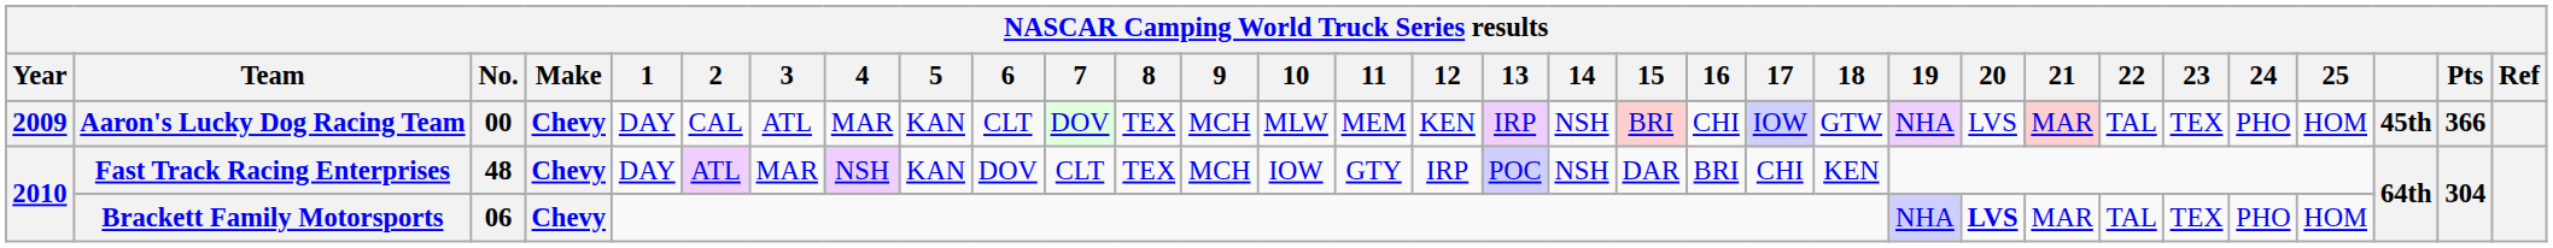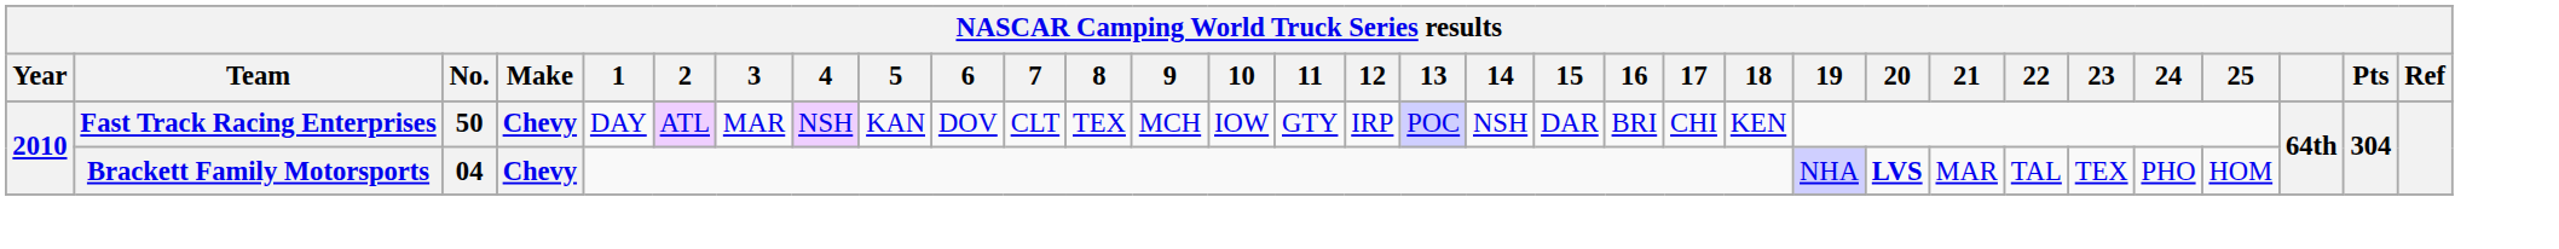- row: 2009 | Aaron's Lucky Dog Racing Team | 00 | Chevy | DAY | CAL | ATL | MAR | KAN | CLT | DOV | TEX | MCH | MLW | MEM | KEN | IRP | NSH | BRI | CHI | IOW | GTW | NHA | LVS | MAR | TAL | TEX | PHO | HOM | 45th | 366
Fast Track Racing Enterprises | No.: 48 -> 50
Brackett Family Motorsports | No.: 06 -> 04
